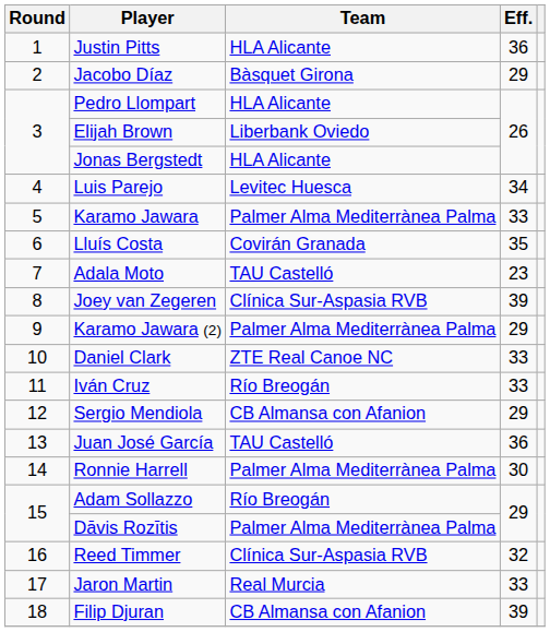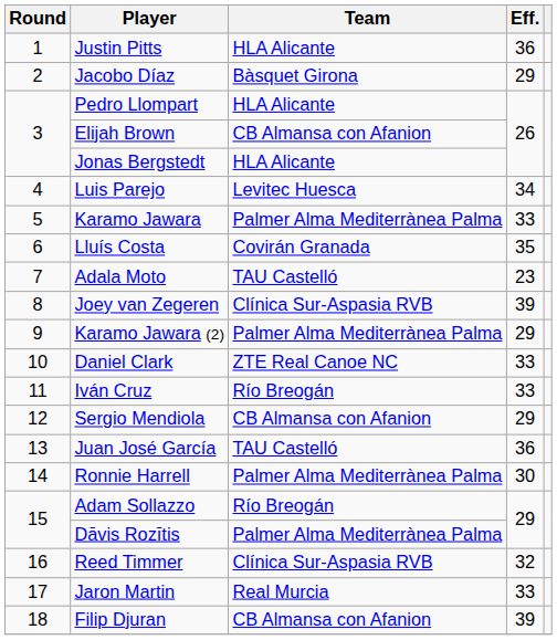Elijah Brown | Team: Liberbank Oviedo -> CB Almansa con Afanion
